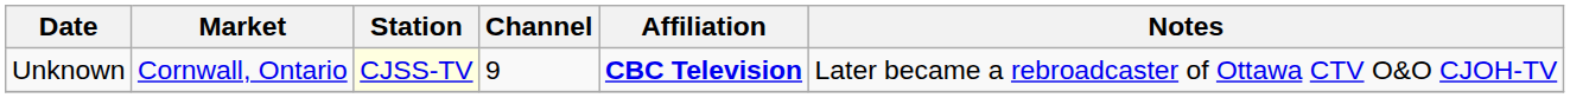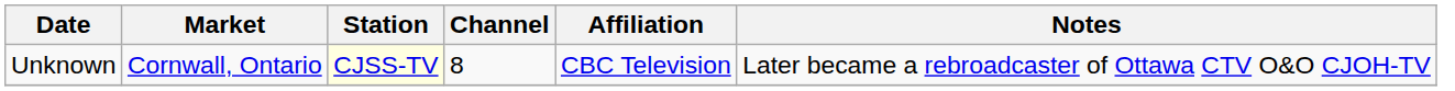Unknown | Channel: 9 -> 8
Unknown | Affiliation: bold -> normal
